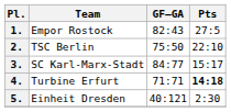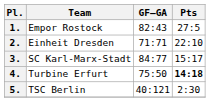2. | Team: TSC Berlin -> Einheit Dresden
2. | GF–GA: 75:50 -> 71:71
4. | GF–GA: 71:71 -> 75:50
5. | Team: Einheit Dresden -> TSC Berlin
